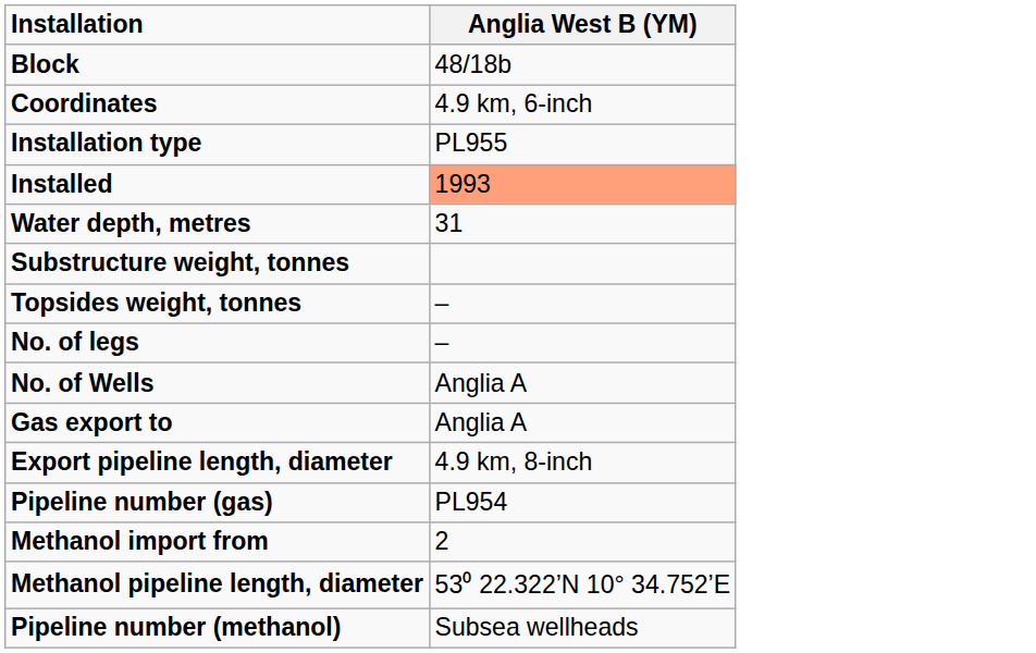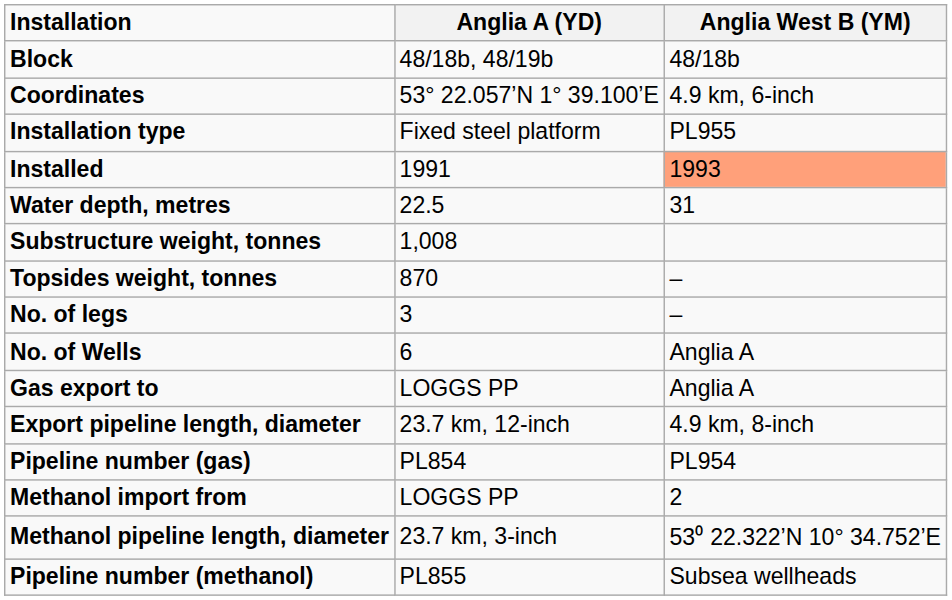+ column: Anglia A (YD) | 48/18b, 48/19b | 53° 22.057’N 1° 39.100’E | Fixed steel platform | 1991 | 22.5 | 1,008 | 870 | 3 | 6 | LOGGS PP | 23.7 km, 12-inch | PL854 | LOGGS PP | 23.7 km, 3-inch | PL855
